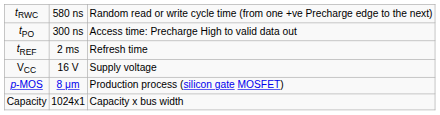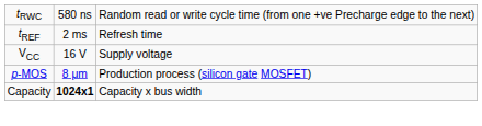- row: tPO | 300 ns | Access time: Precharge High to valid data out
Capacity | column 2: normal -> bold
